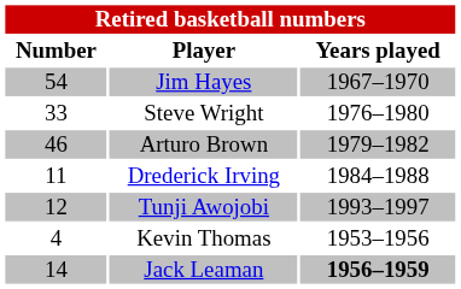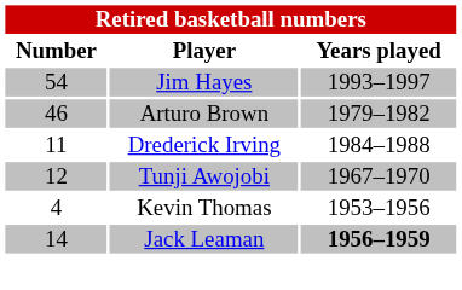Jim Hayes | Years played: 1967–1970 -> 1993–1997
- row: 33 | Steve Wright | 1976–1980
Tunji Awojobi | Years played: 1993–1997 -> 1967–1970
